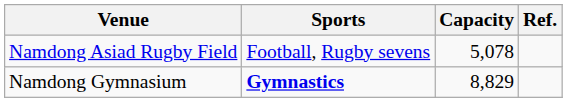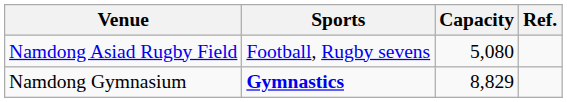Namdong Asiad Rugby Field | Capacity: 5,078 -> 5,080
